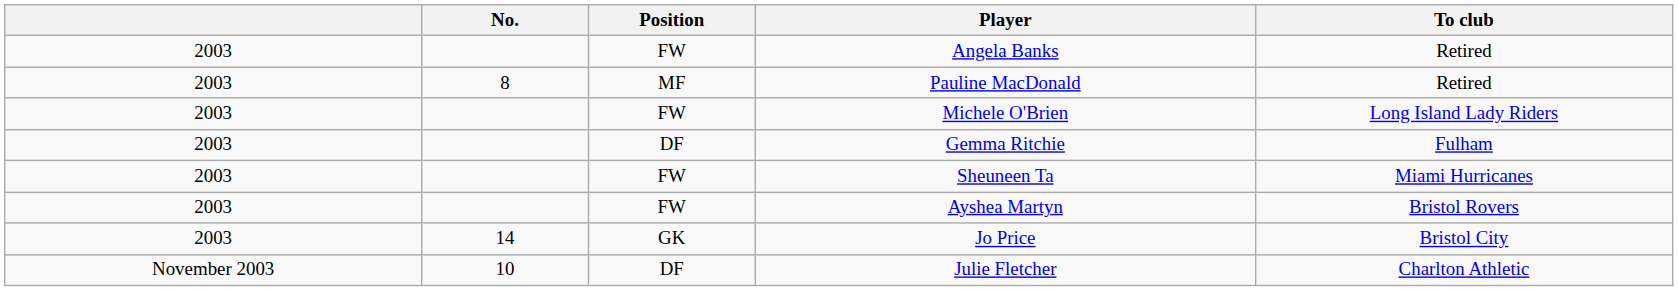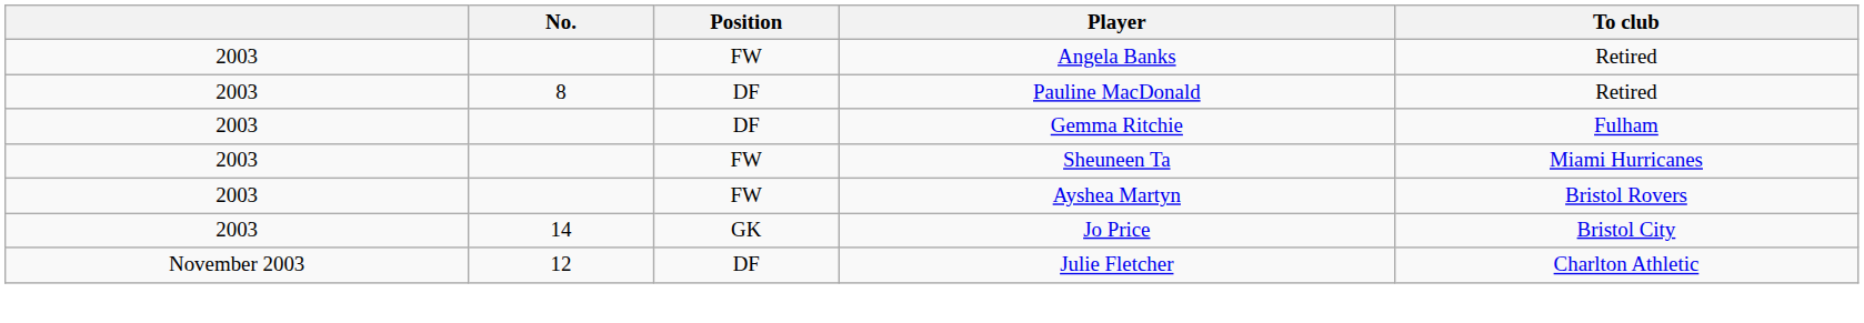Pauline MacDonald | Position: MF -> DF
- row: 2003 | FW | Michele O'Brien | Long Island Lady Riders
Julie Fletcher | No.: 10 -> 12
